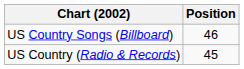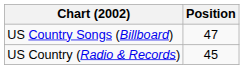US Country Songs (Billboard) | Position: 46 -> 47
